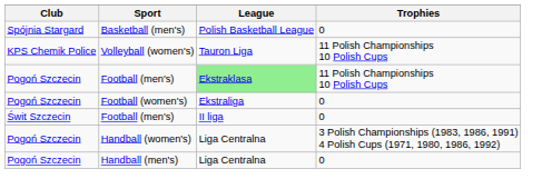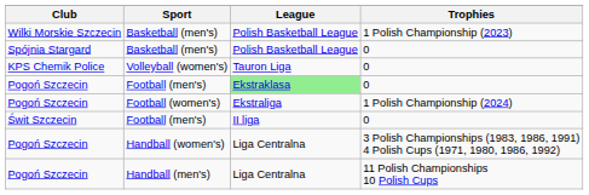+ row: Wilki Morskie Szczecin | Basketball (men's) | Polish Basketball League | 1 Polish Championship (2023)
Volleyball (women's) | Trophies: 11 Polish Championships 10 Polish Cups -> 0
Pogoń Szczecin / Football (men's) | Trophies: 11 Polish Championships 10 Polish Cups -> 0
Football (women's) | Trophies: 0 -> 1 Polish Championship (2024)
Handball (men's) | Trophies: 0 -> 11 Polish Championships 10 Polish Cups
